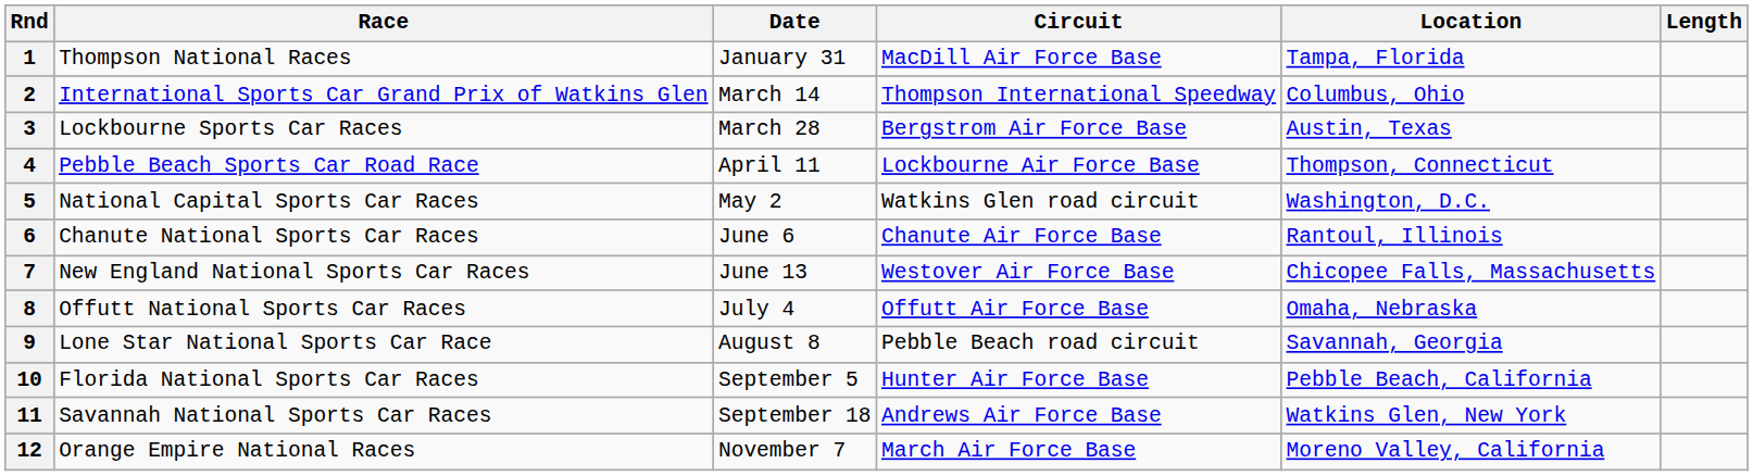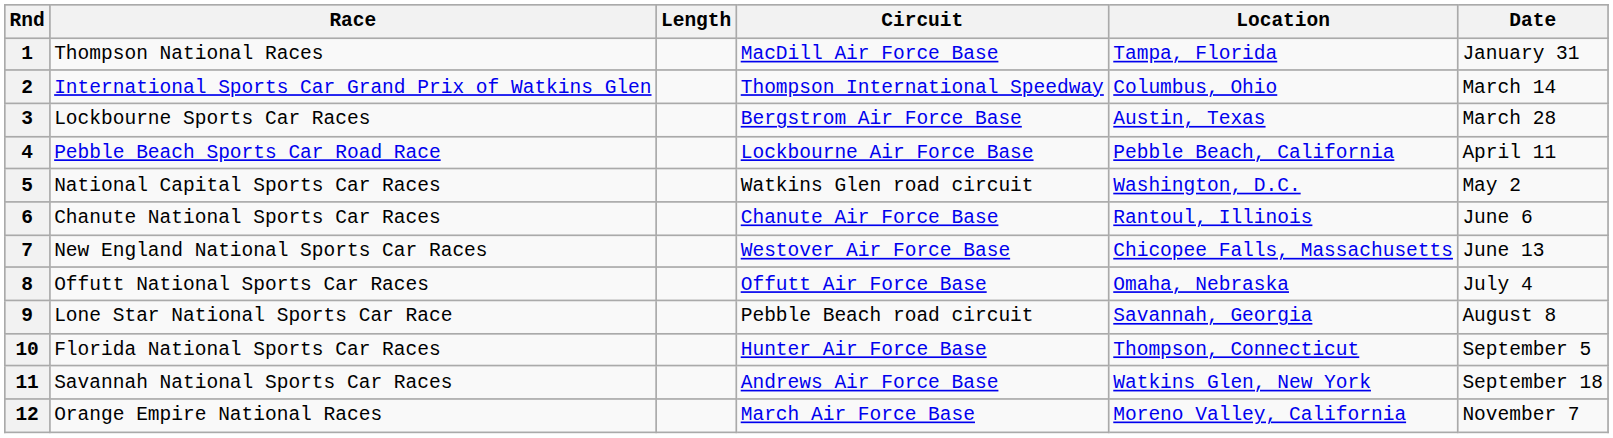columns swapped: Length <-> Date
4 | Location: Thompson, Connecticut -> Pebble Beach, California
10 | Location: Pebble Beach, California -> Thompson, Connecticut
